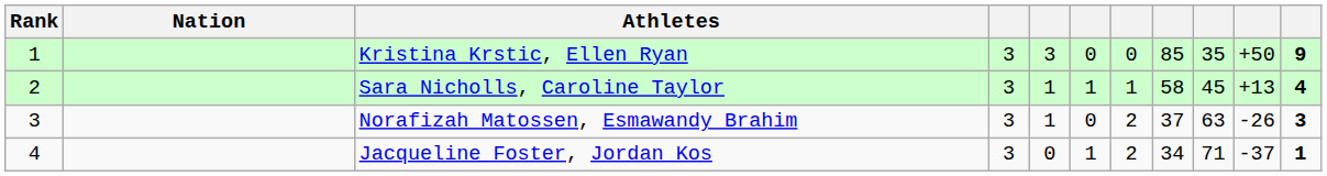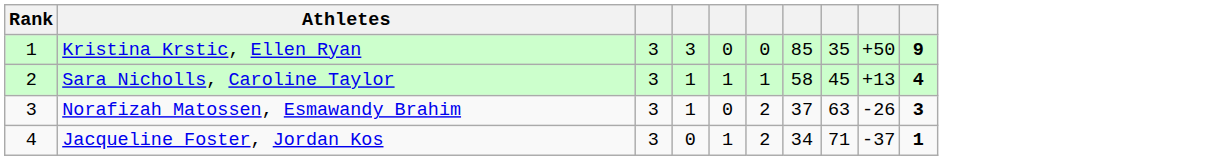- column: Nation
